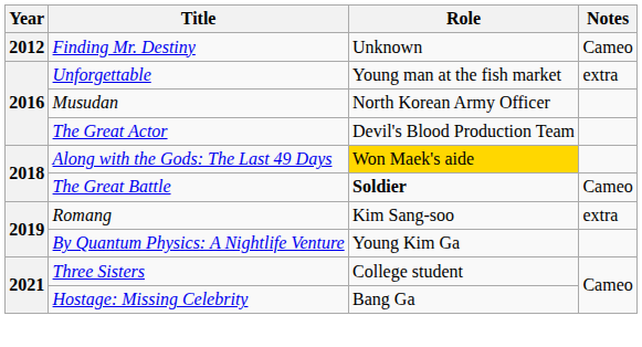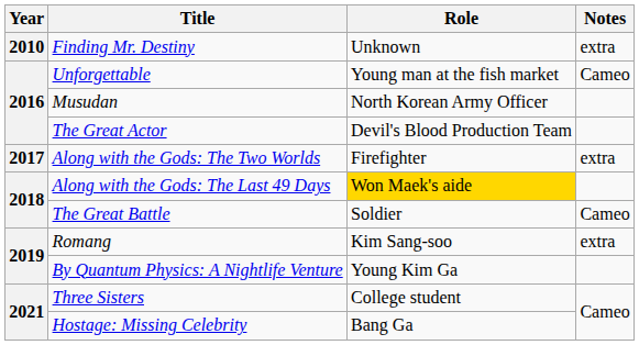Finding Mr. Destiny | Year: 2012 -> 2010
Finding Mr. Destiny | Notes: Cameo -> extra
Unforgettable | Notes: extra -> Cameo
+ row: 2017 | Along with the Gods: The Two Worlds | Firefighter | extra
The Great Battle | Role: bold -> normal
